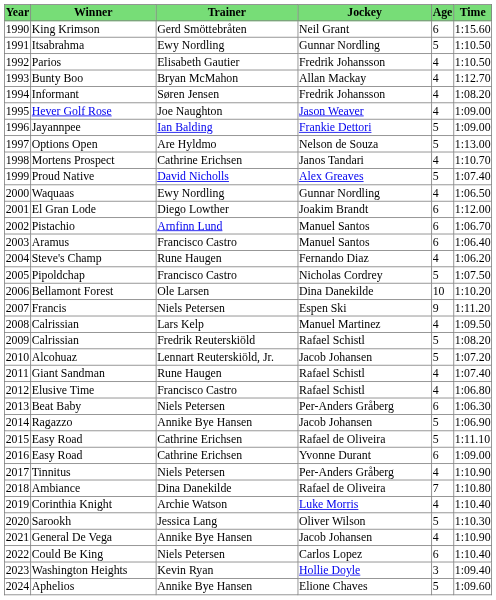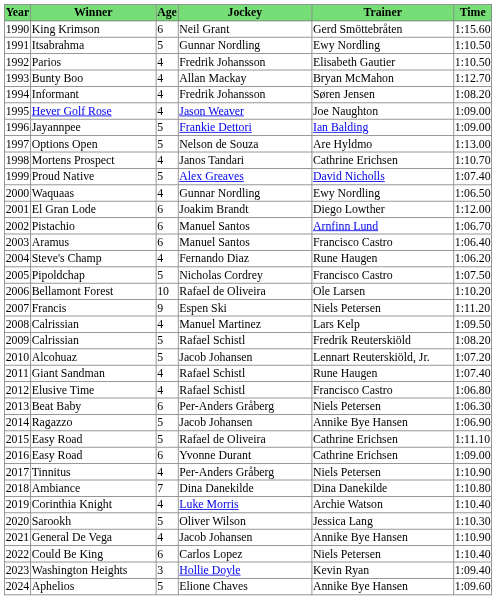columns swapped: Age <-> Trainer
Bellamont Forest | Jockey: Dina Danekilde -> Rafael de Oliveira
Ambiance | Jockey: Rafael de Oliveira -> Dina Danekilde
